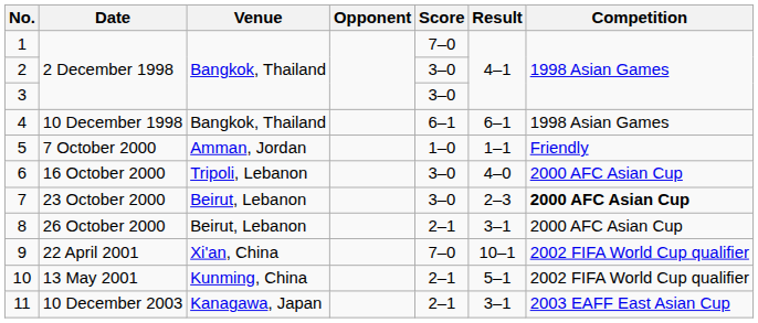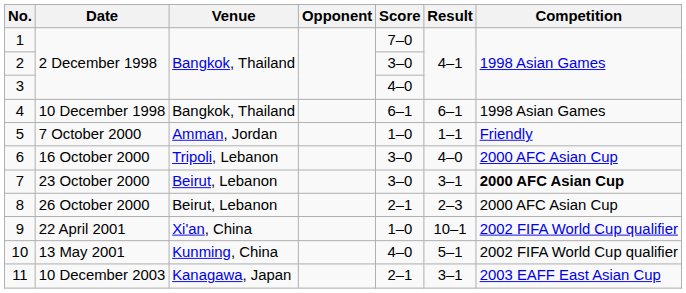3 | Score: 3–0 -> 4–0
7 | Result: 2–3 -> 3–1
8 | Result: 3–1 -> 2–3
9 | Score: 7–0 -> 1–0
10 | Score: 2–1 -> 4–0
